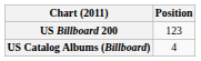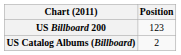US Catalog Albums (Billboard) | Position: 4 -> 2
